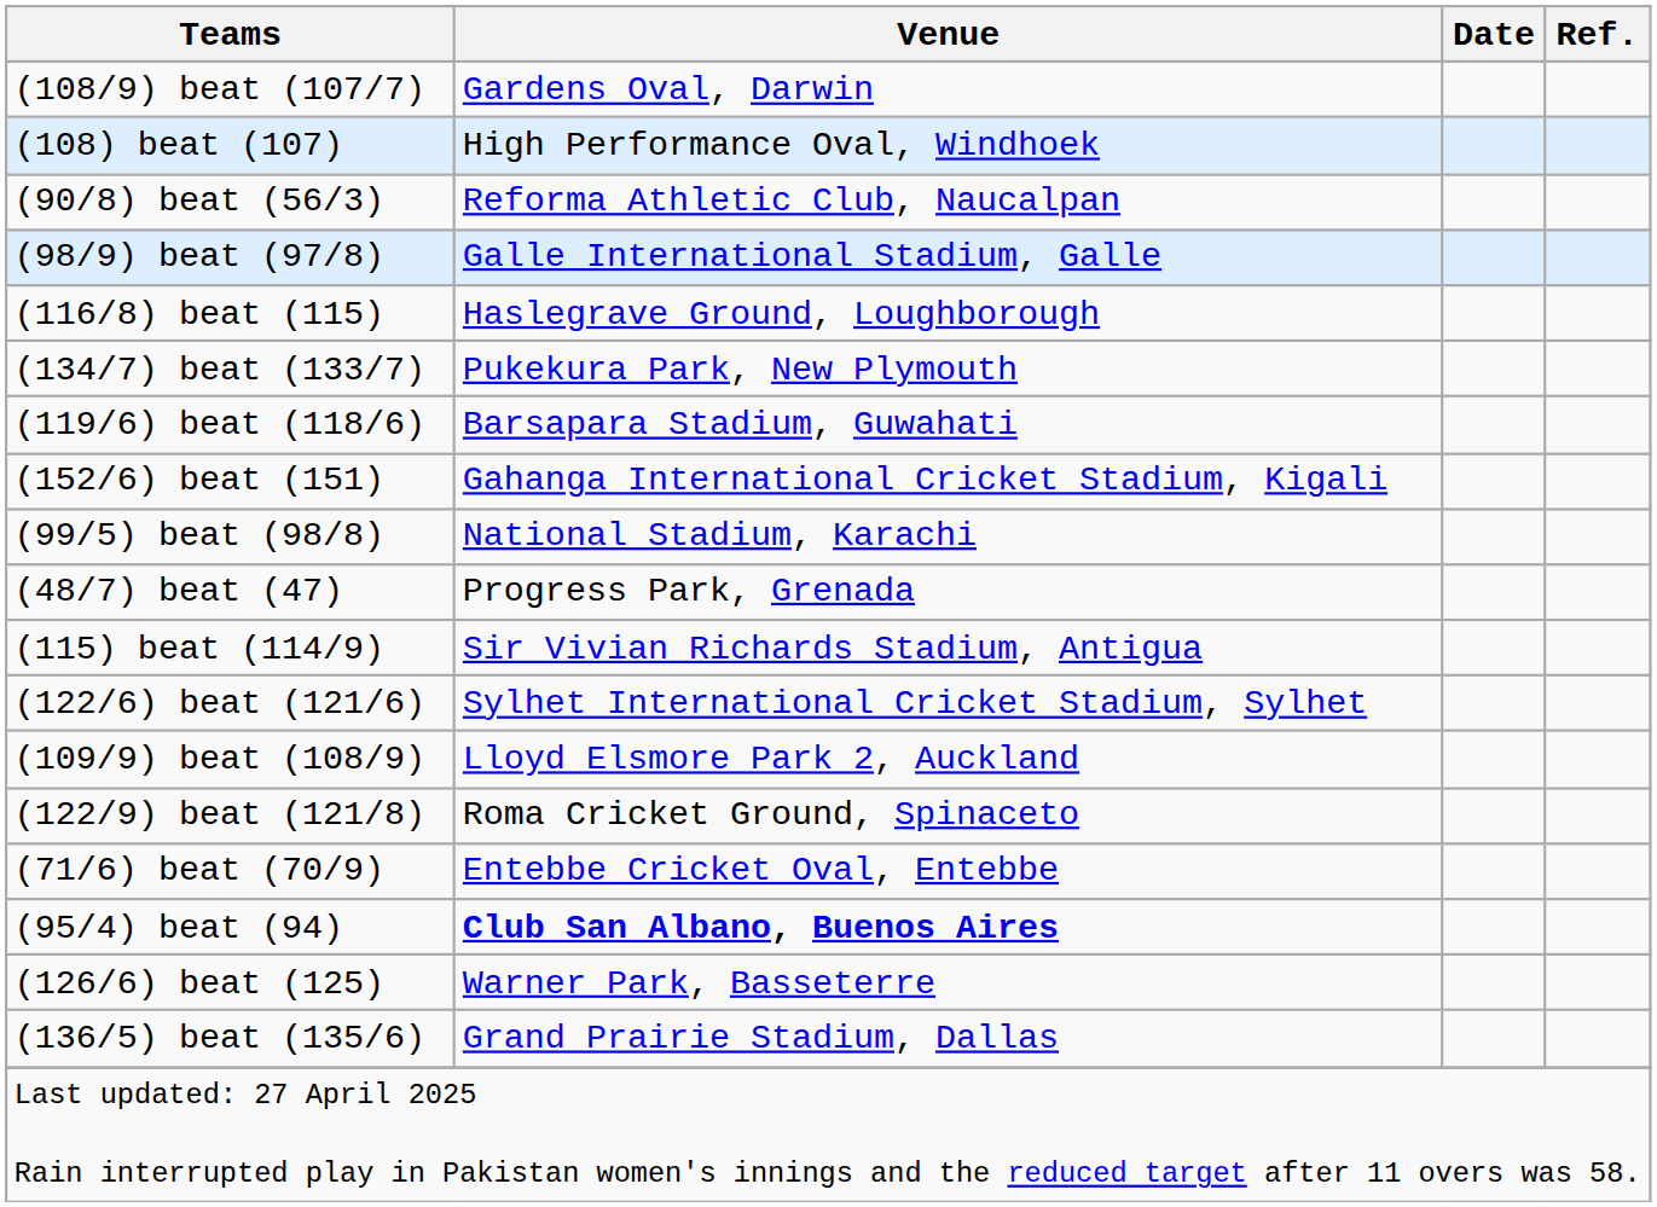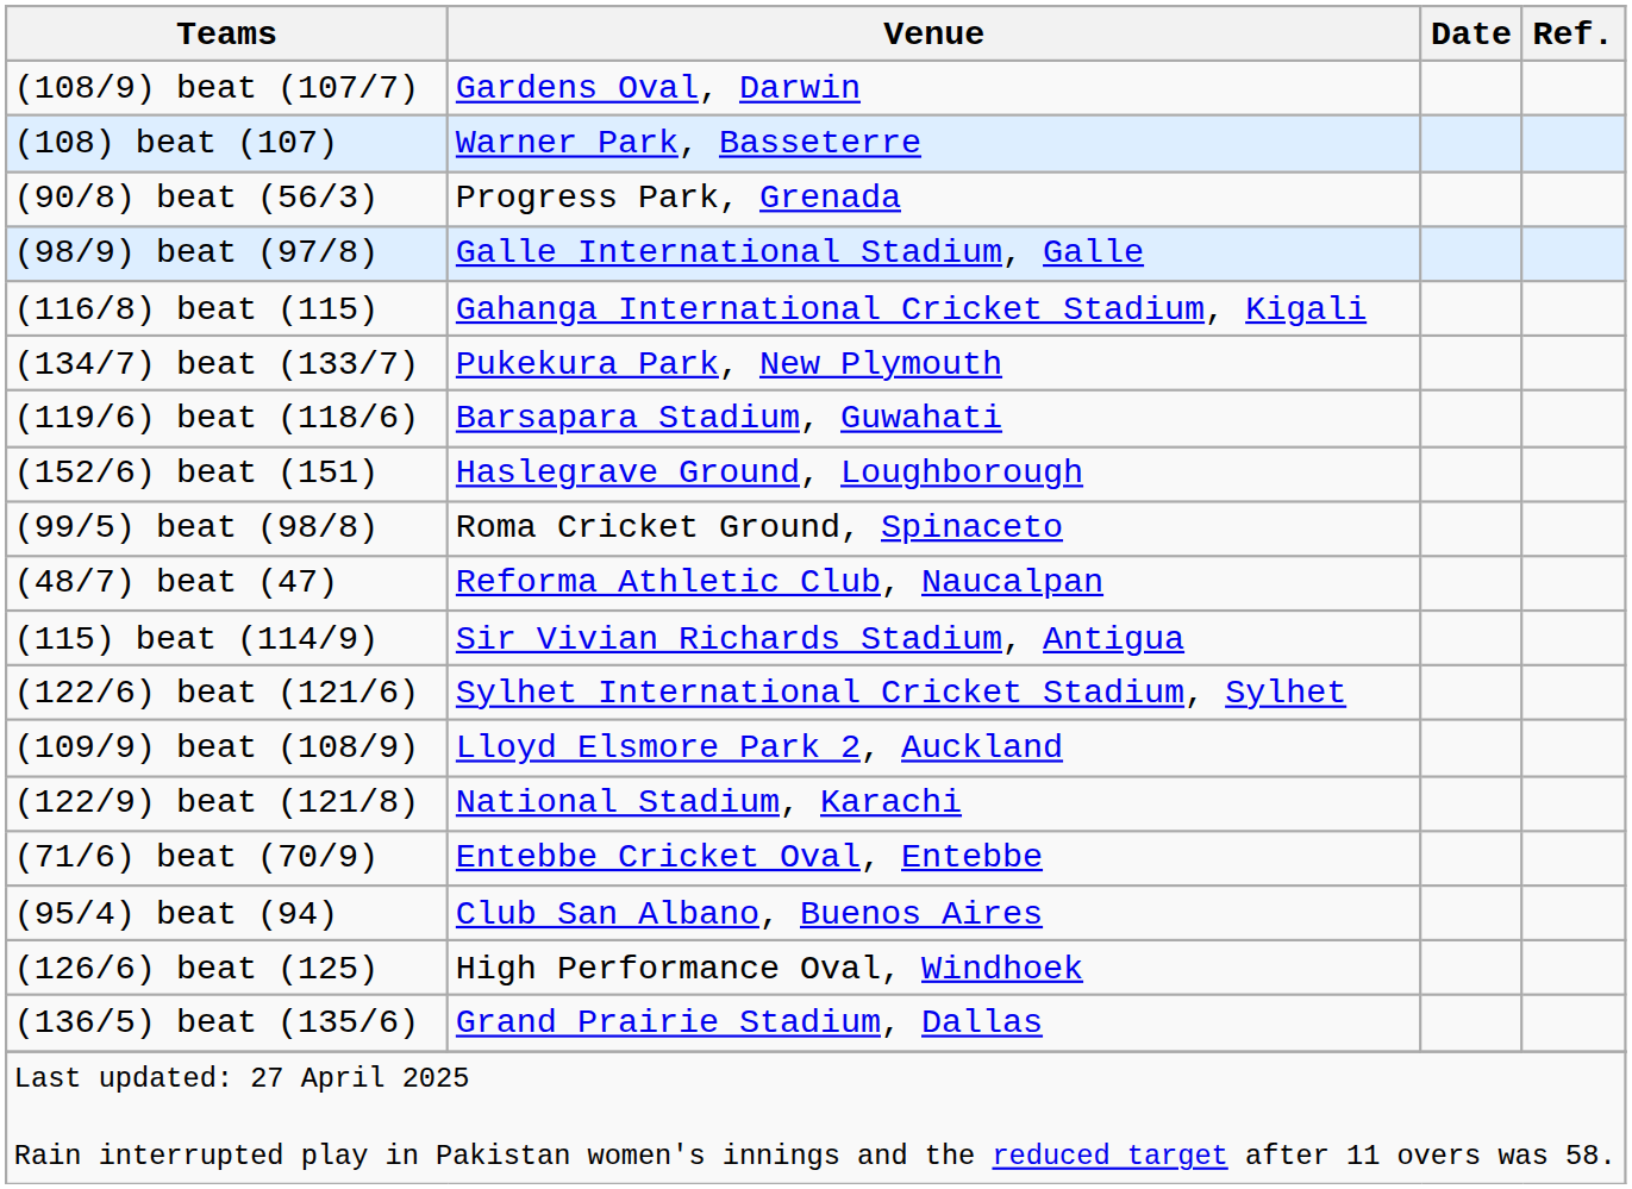(108) beat (107) | Venue: High Performance Oval, Windhoek -> Warner Park, Basseterre
(90/8) beat (56/3) | Venue: Reforma Athletic Club, Naucalpan -> Progress Park, Grenada
(116/8) beat (115) | Venue: Haslegrave Ground, Loughborough -> Gahanga International Cricket Stadium, Kigali
(152/6) beat (151) | Venue: Gahanga International Cricket Stadium, Kigali -> Haslegrave Ground, Loughborough
(99/5) beat (98/8) | Venue: National Stadium, Karachi -> Roma Cricket Ground, Spinaceto
(48/7) beat (47) | Venue: Progress Park, Grenada -> Reforma Athletic Club, Naucalpan
(122/9) beat (121/8) | Venue: Roma Cricket Ground, Spinaceto -> National Stadium, Karachi
(95/4) beat (94) | Venue: bold -> normal
(126/6) beat (125) | Venue: Warner Park, Basseterre -> High Performance Oval, Windhoek
